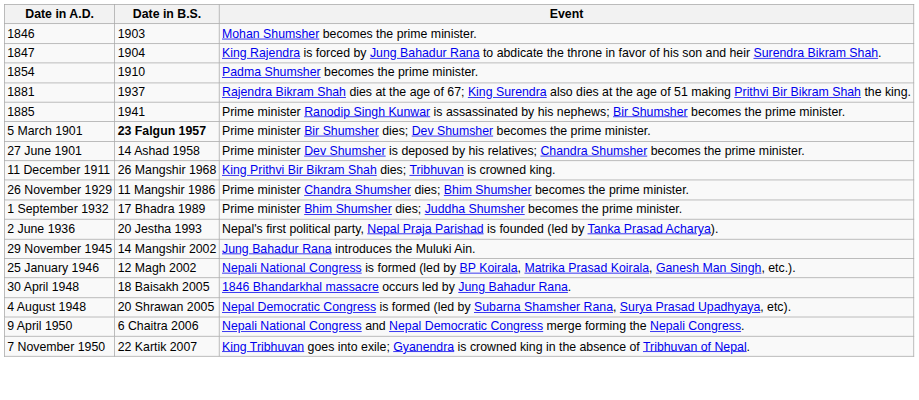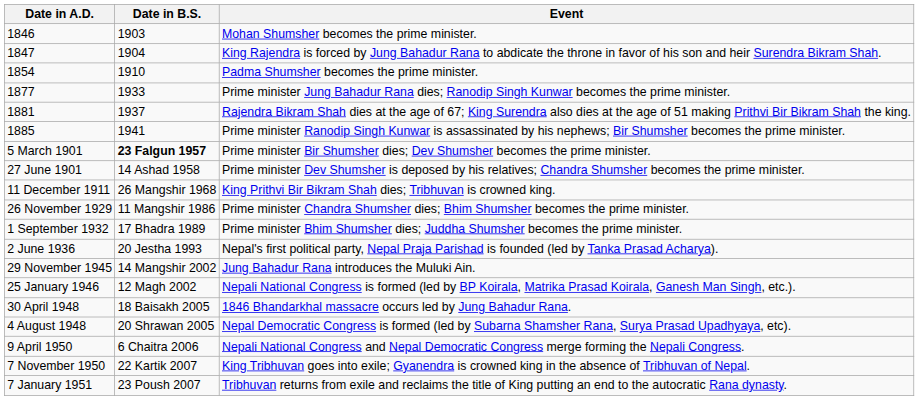+ row: 1877 | 1933 | Prime minister Jung Bahadur Rana dies; Ranodip Singh Kunwar becomes the prime minister.
+ row: 7 January 1951 | 23 Poush 2007 | Tribhuvan returns from exile and reclaims the title of King putting an end to the autocratic Rana dynasty.
